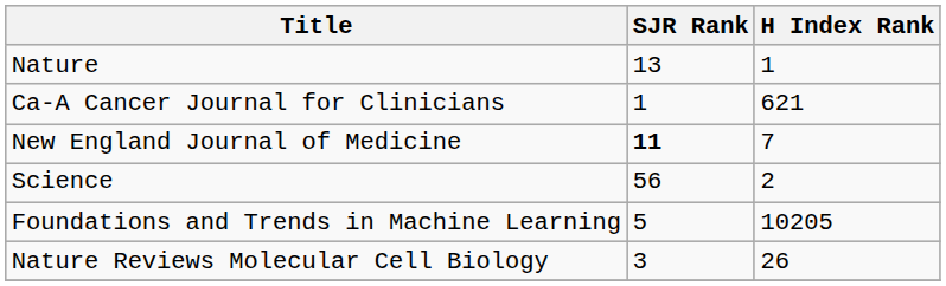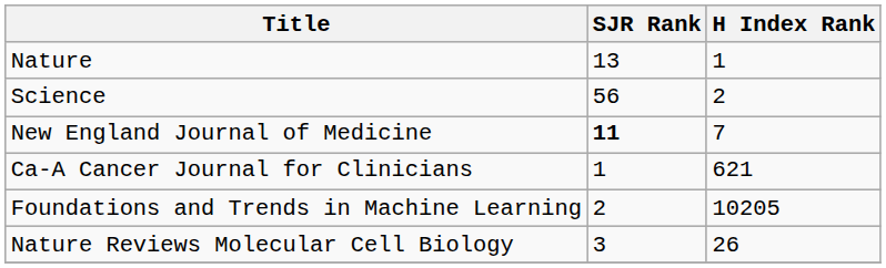rows swapped: Science <-> Ca-A Cancer Journal for Clinicians
Foundations and Trends in Machine Learning | SJR Rank: 5 -> 2
